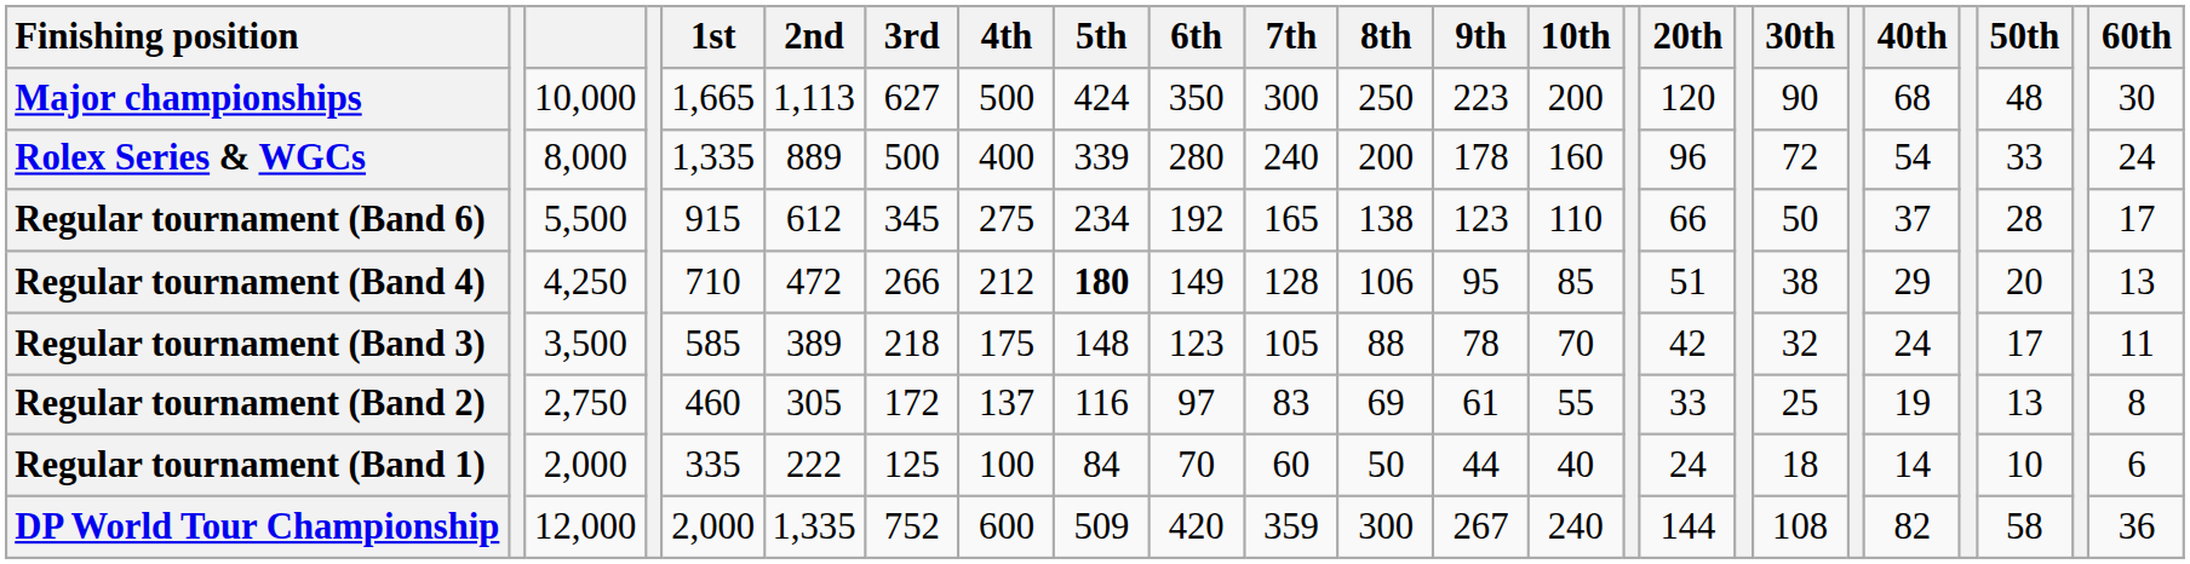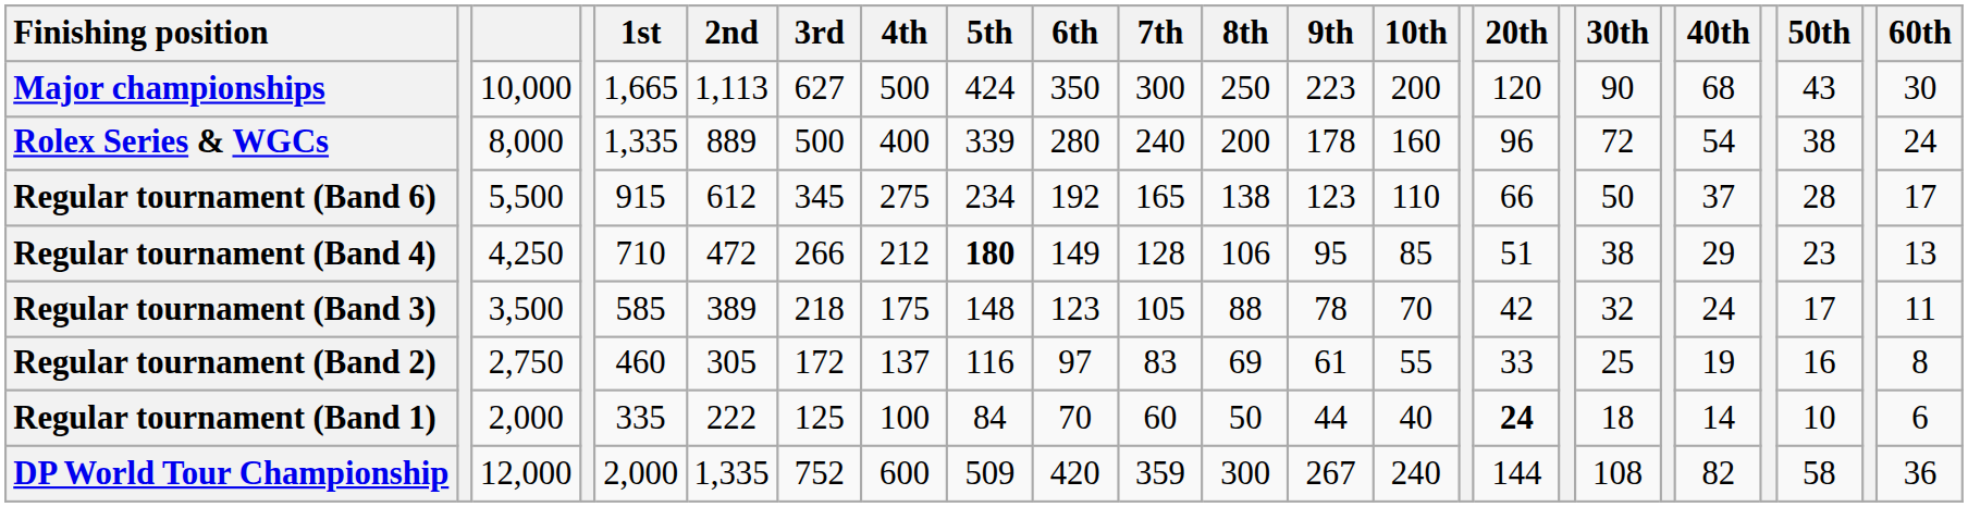Major championships | 50th: 48 -> 43
Rolex Series & WGCs | 50th: 33 -> 38
Regular tournament (Band 4) | 50th: 20 -> 23
Regular tournament (Band 2) | 50th: 13 -> 16
Regular tournament (Band 1) | 20th: normal -> bold
